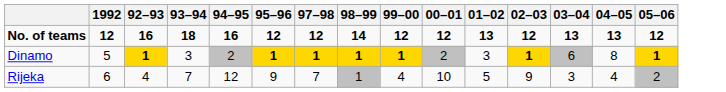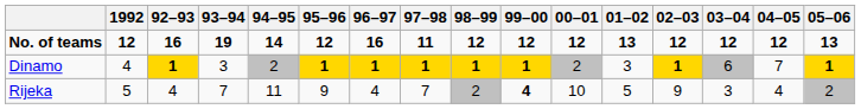+ column: 96–97 | 16 | 1 | 4
No. of teams | 93–94: 18 -> 19
No. of teams | 94–95: 16 -> 14
No. of teams | 97–98: 12 -> 11
No. of teams | 98–99: 14 -> 12
No. of teams | 03–04: 13 -> 12
No. of teams | 04–05: 13 -> 12
No. of teams | 05–06: 12 -> 13
Dinamo | 1992: 5 -> 4
Dinamo | 04–05: 8 -> 7
Rijeka | 1992: 6 -> 5
Rijeka | 94–95: 12 -> 11
Rijeka | 98–99: 1 -> 2
Rijeka | 99–00: normal -> bold
